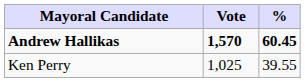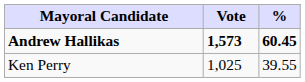Andrew Hallikas | Vote: 1,570 -> 1,573
